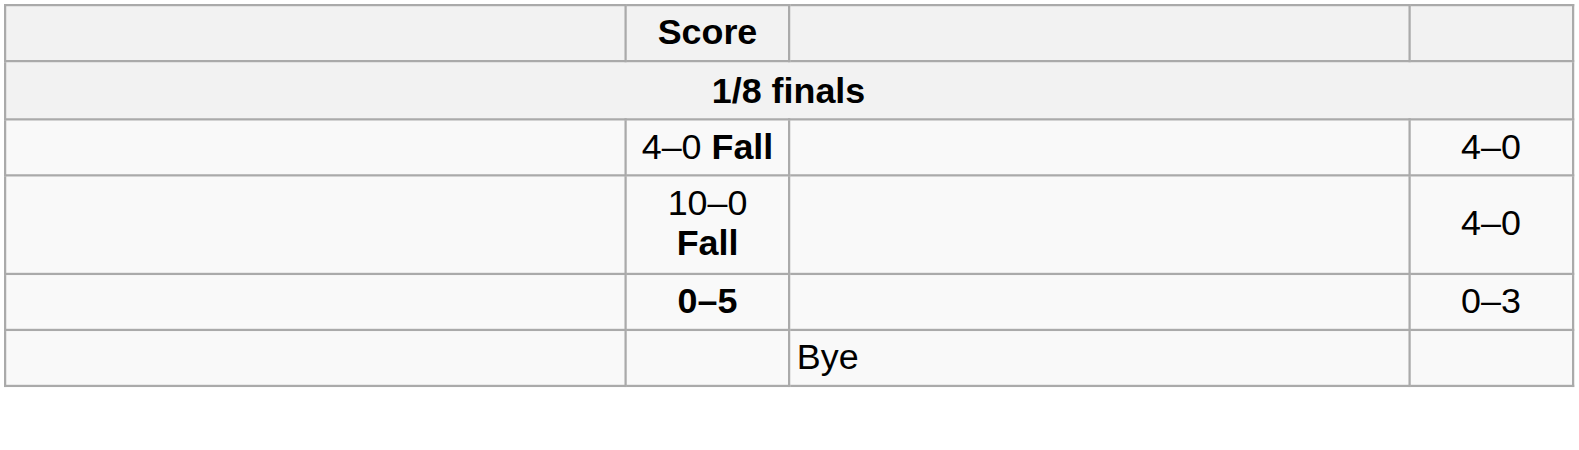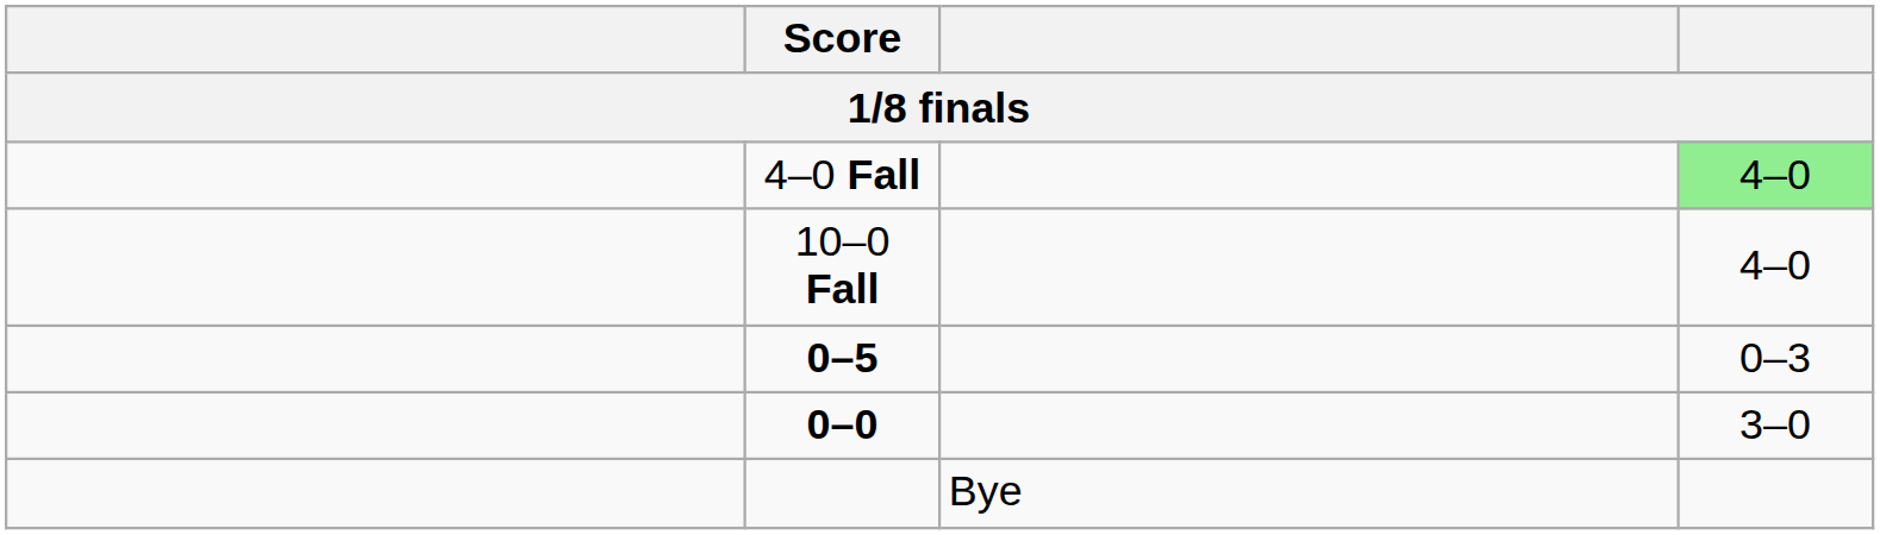4–0 Fall | column 4: no background -> lightgreen background
+ row: 0–0 | 3–0
